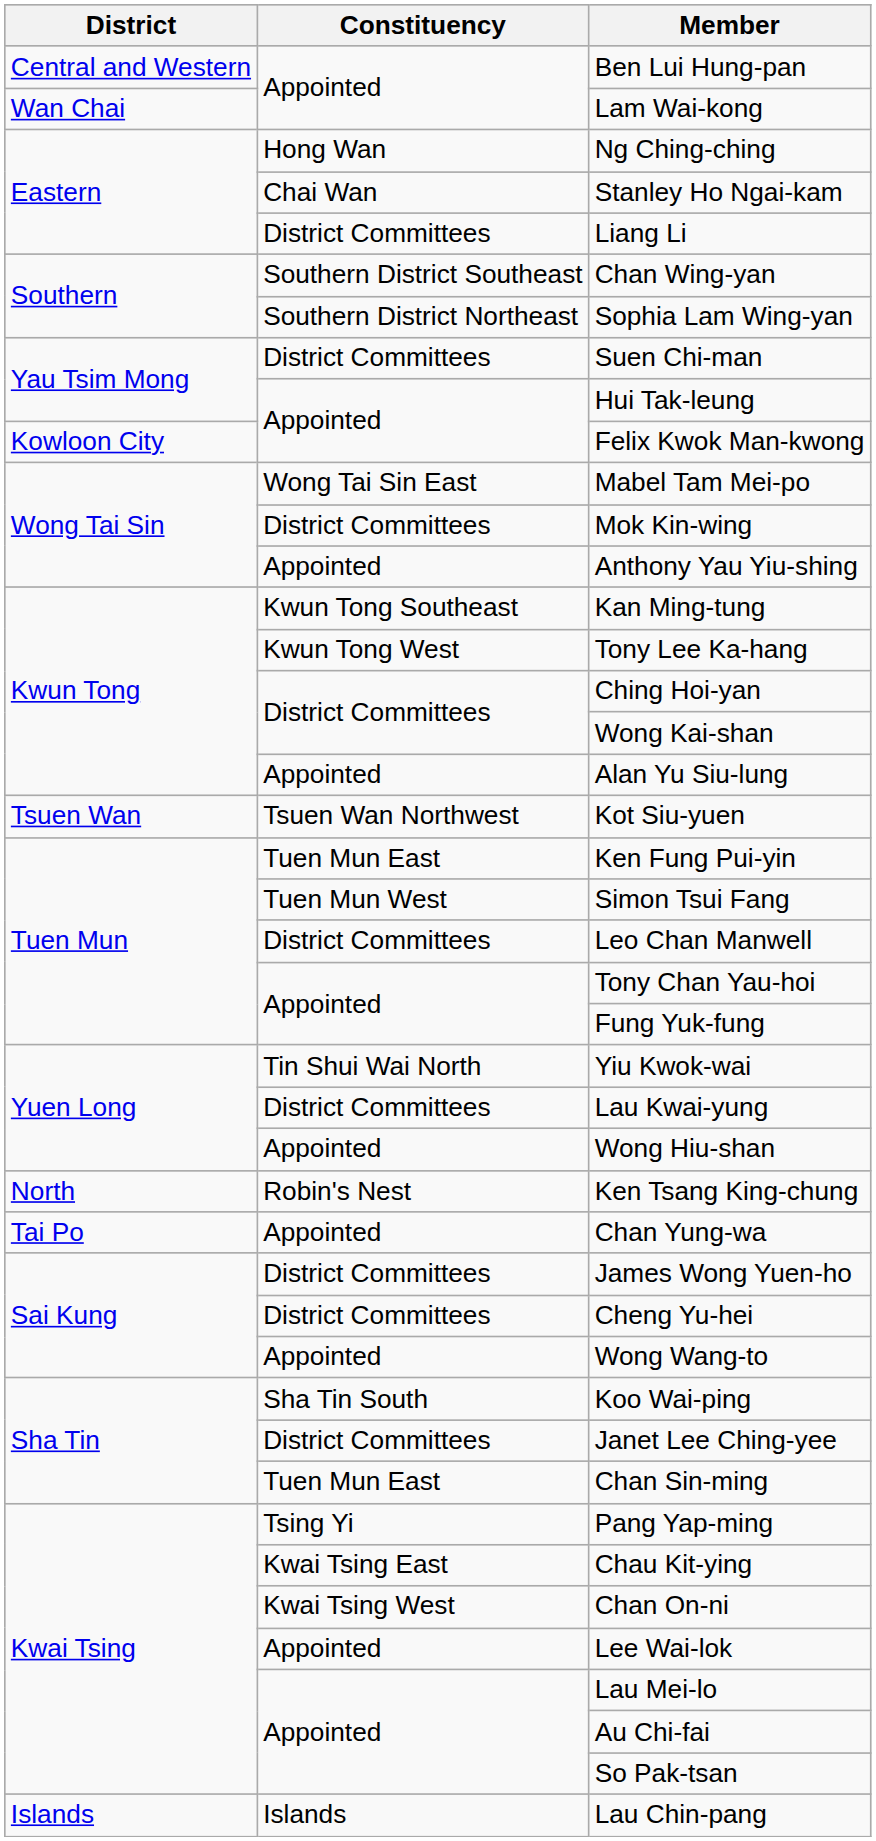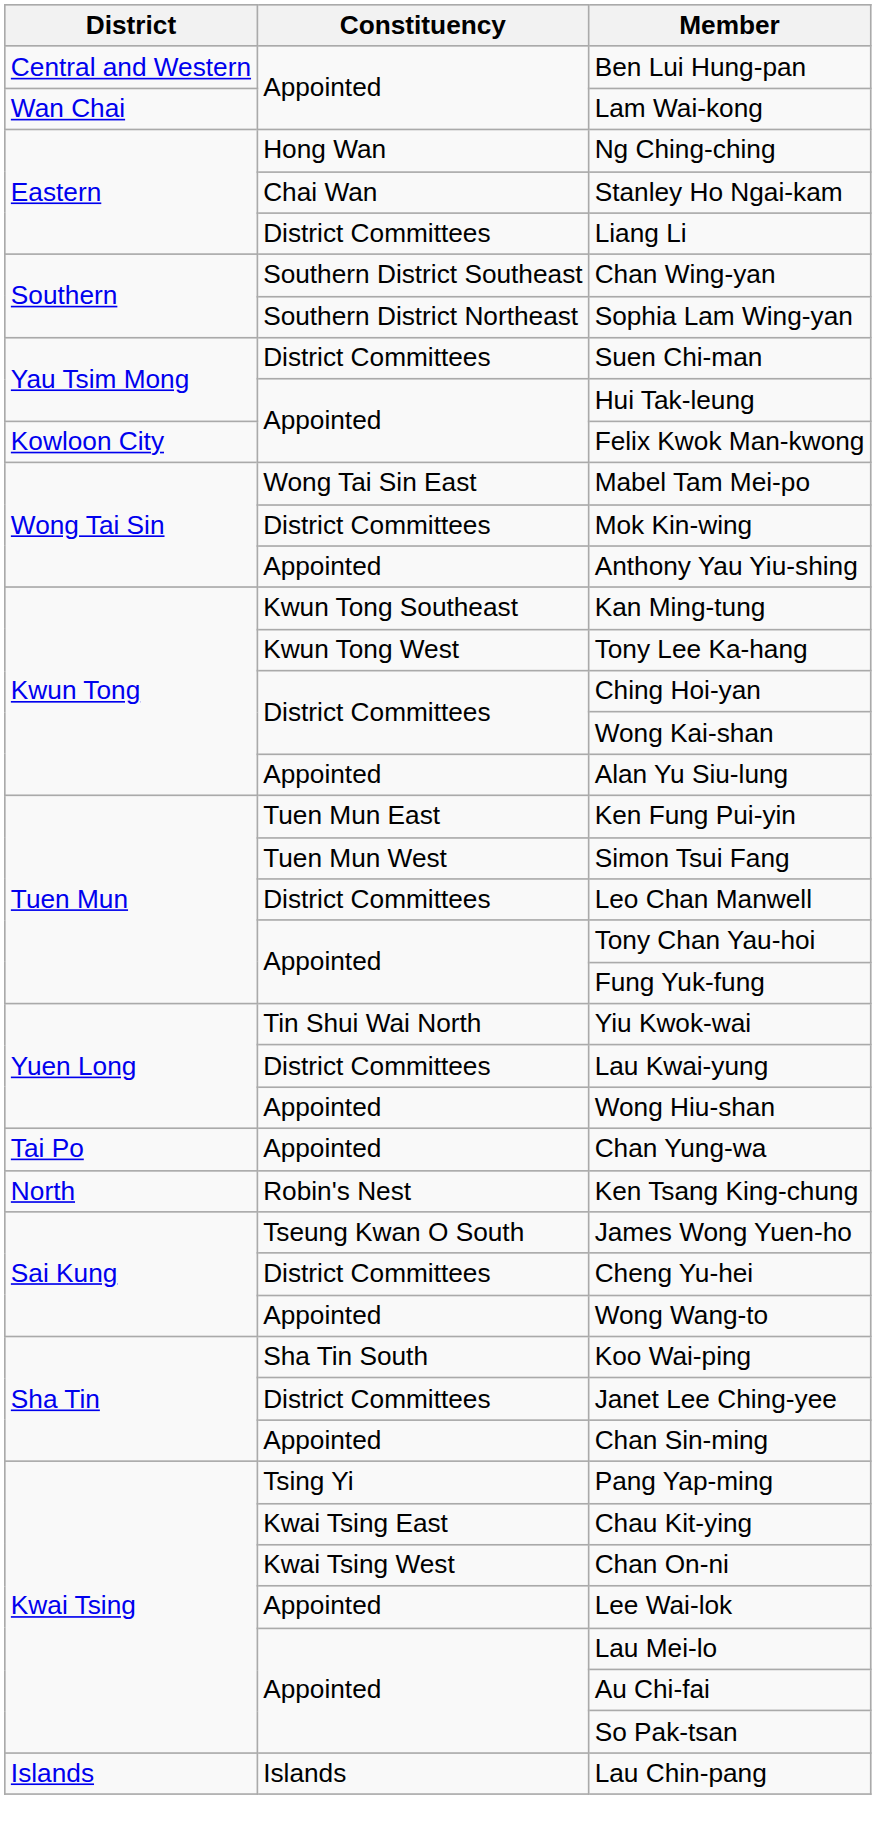- row: Tsuen Wan | Tsuen Wan Northwest | Kot Siu-yuen
rows swapped: Ken Tsang King-chung <-> Chan Yung-wa
James Wong Yuen-ho | Constituency: District Committees -> Tseung Kwan O South
Chan Sin-ming | Constituency: Tuen Mun East -> Appointed
